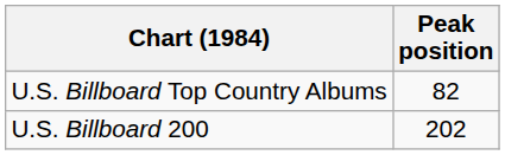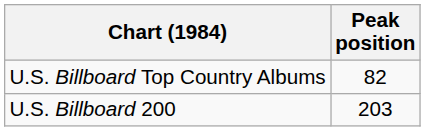U.S. Billboard 200 | Peak position: 202 -> 203
